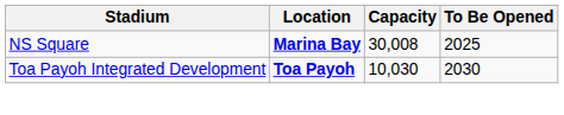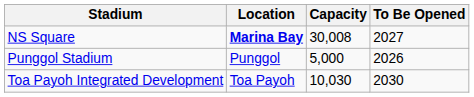NS Square | To Be Opened: 2025 -> 2027
+ row: Punggol Stadium | Punggol | 5,000 | 2026
Toa Payoh Integrated Development | Location: bold -> normal
